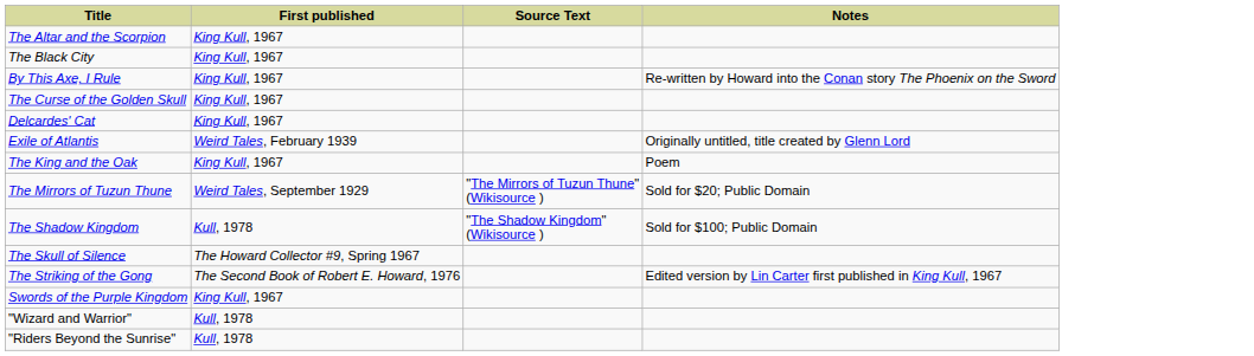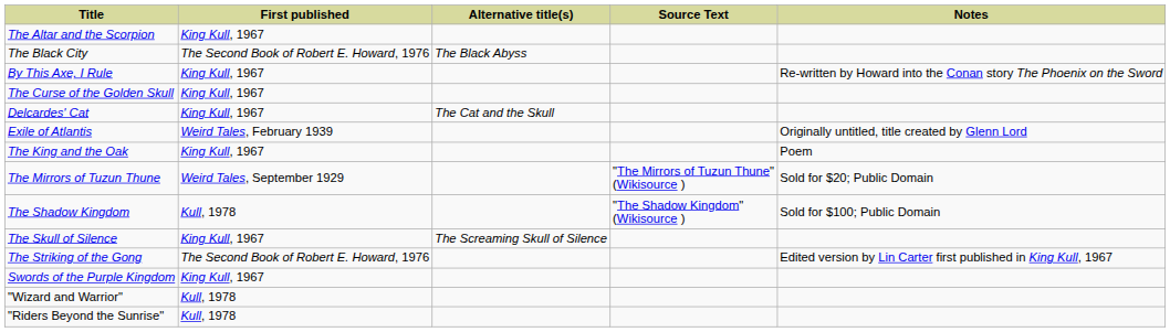+ column: Alternative title(s) | The Black Abyss | The Cat and the Skull | The Screaming Skull of Silence
The Black City | First published: King Kull, 1967 -> The Second Book of Robert E. Howard, 1976
The Skull of Silence | First published: The Howard Collector #9, Spring 1967 -> King Kull, 1967
